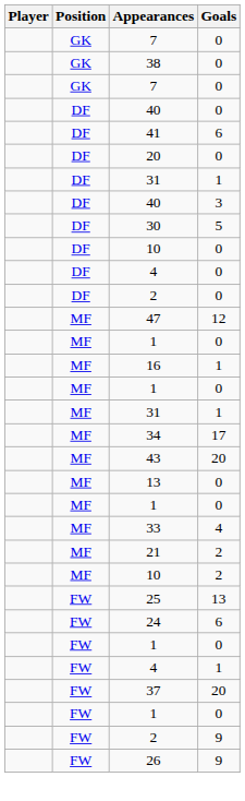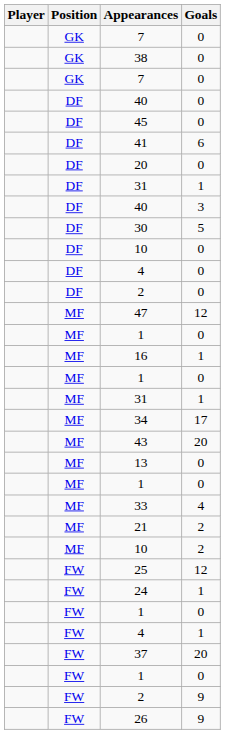+ row: DF | 45 | 0
25 | Goals: 13 -> 12
24 | Goals: 6 -> 1
